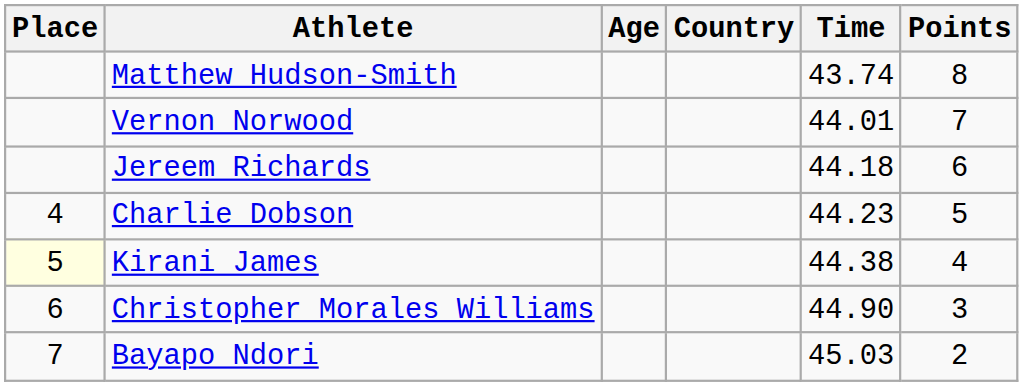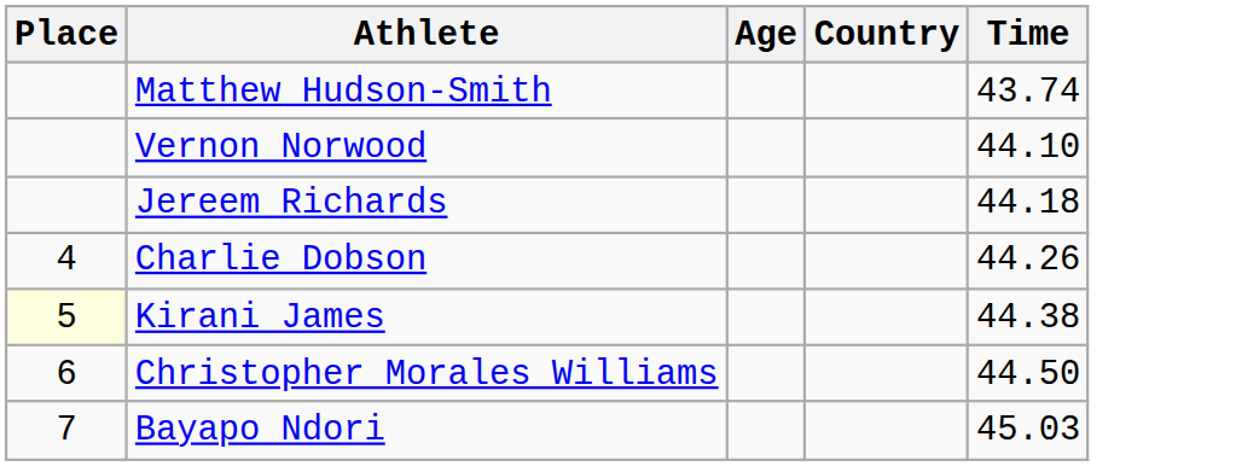- column: Points | 8 | 7 | 6 | 5 | 4 | 3 | 2
Vernon Norwood | Time: 44.01 -> 44.10
Charlie Dobson | Time: 44.23 -> 44.26
Christopher Morales Williams | Time: 44.90 -> 44.50
